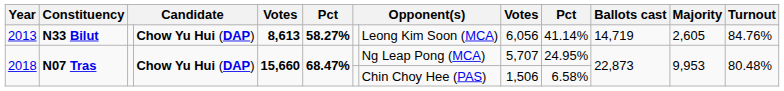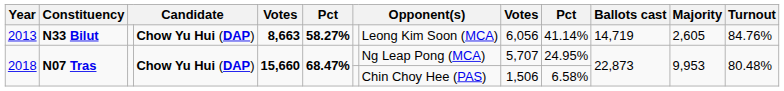2013 | column 5: 8,613 -> 8,663
